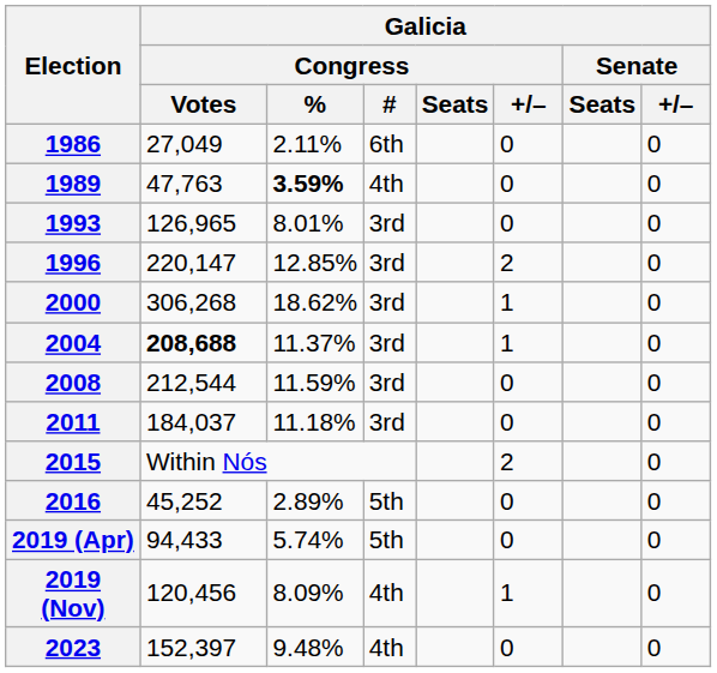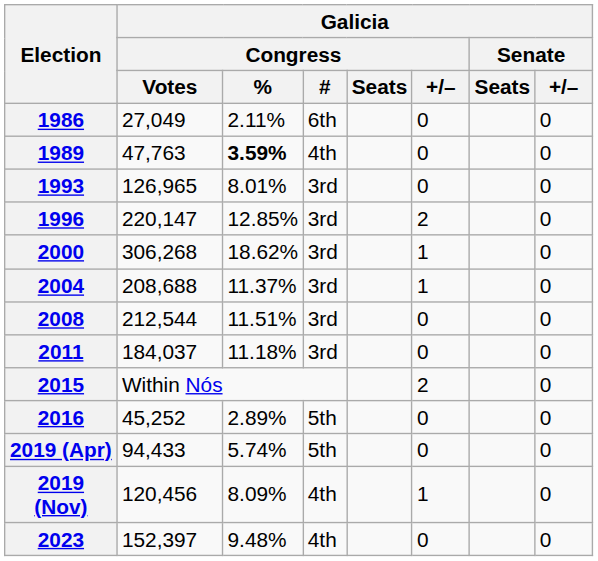2004 | Galicia / Congress / Votes: bold -> normal
2008 | Galicia / Congress / %: 11.59% -> 11.51%
